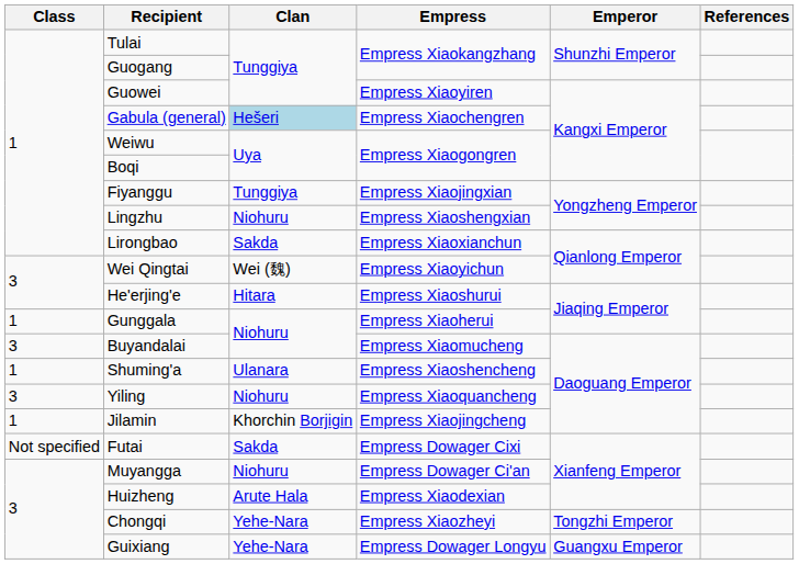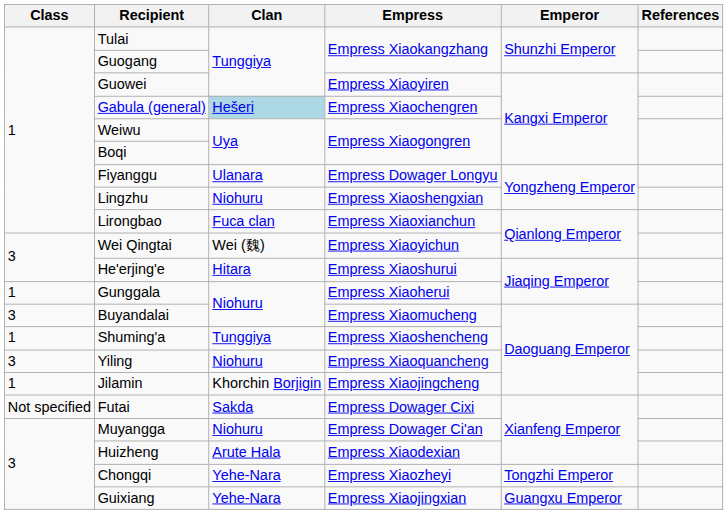Fiyanggu | Clan: Tunggiya -> Ulanara
Fiyanggu | Empress: Empress Xiaojingxian -> Empress Dowager Longyu
Lirongbao | Clan: Sakda -> Fuca clan
Shuming'a | Clan: Ulanara -> Tunggiya
Guixiang | Empress: Empress Dowager Longyu -> Empress Xiaojingxian
